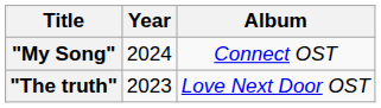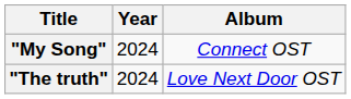"The truth" | Year: 2023 -> 2024
